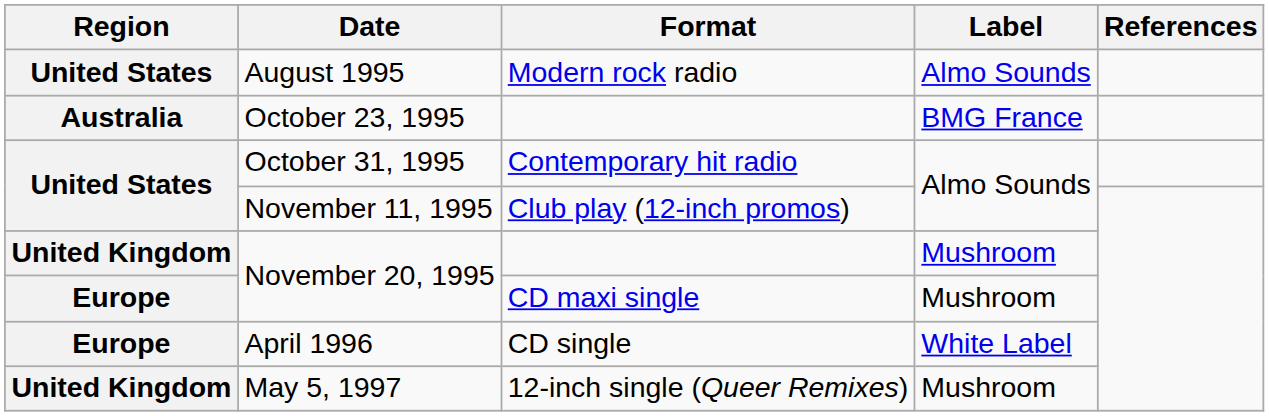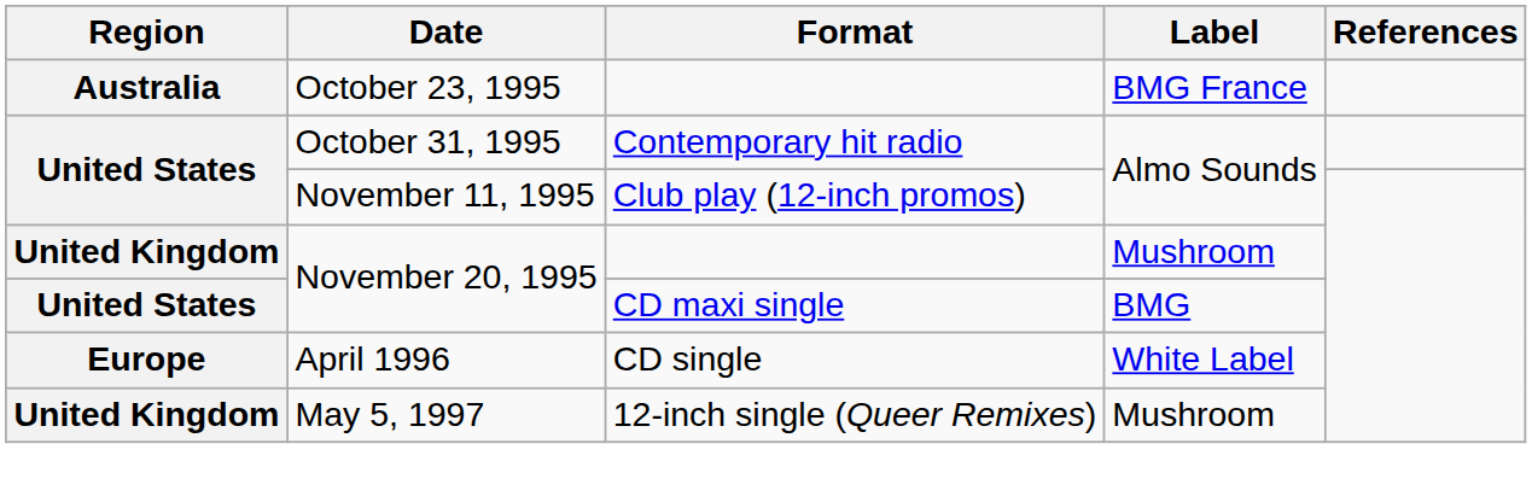- row: United States | August 1995 | Modern rock radio | Almo Sounds
November 20, 1995 / CD maxi single | Region: Europe -> United States
November 20, 1995 / CD maxi single | Label: Mushroom -> BMG
